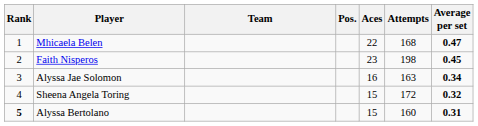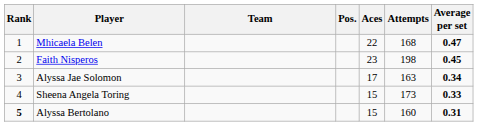Alyssa Jae Solomon | Aces: 16 -> 17
Sheena Angela Toring | Attempts: 172 -> 173
Sheena Angela Toring | Average per set: 0.32 -> 0.33
